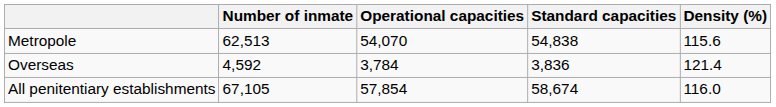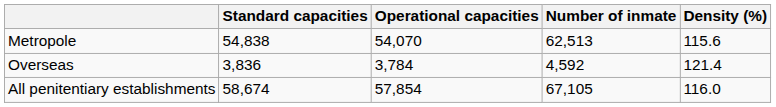columns swapped: Standard capacities <-> Number of inmate
